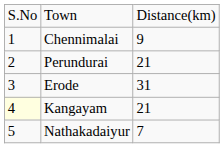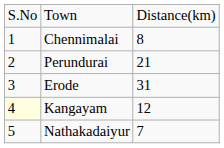Chennimalai | column 3: 9 -> 8
Kangayam | column 3: 21 -> 12
